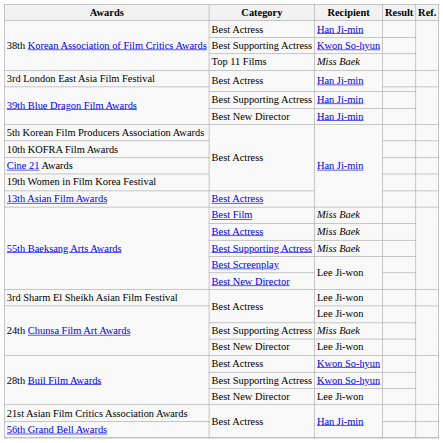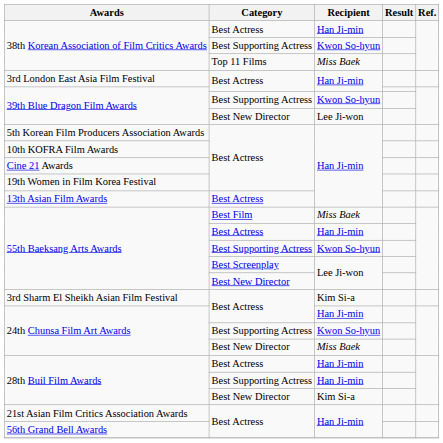39th Blue Dragon Film Awards / Best Supporting Actress | Recipient: Han Ji-min -> Kwon So-hyun
39th Blue Dragon Film Awards / Best New Director | Recipient: Han Ji-min -> Lee Ji-won
55th Baeksang Arts Awards / Best Actress | Recipient: Miss Baek -> Han Ji-min
55th Baeksang Arts Awards / Best Supporting Actress | Recipient: Miss Baek -> Kwon So-hyun
3rd Sharm El Sheikh Asian Film Festival | Recipient: Lee Ji-won -> Kim Si-a
24th Chunsa Film Art Awards / Best Actress | Recipient: Lee Ji-won -> Han Ji-min
24th Chunsa Film Art Awards / Best Supporting Actress | Recipient: Miss Baek -> Kwon So-hyun
24th Chunsa Film Art Awards / Best New Director | Recipient: Lee Ji-won -> Miss Baek
28th Buil Film Awards / Best Actress | Recipient: Kwon So-hyun -> Han Ji-min
28th Buil Film Awards / Best Supporting Actress | Recipient: Kwon So-hyun -> Han Ji-min
28th Buil Film Awards / Best New Director | Recipient: Lee Ji-won -> Kim Si-a
